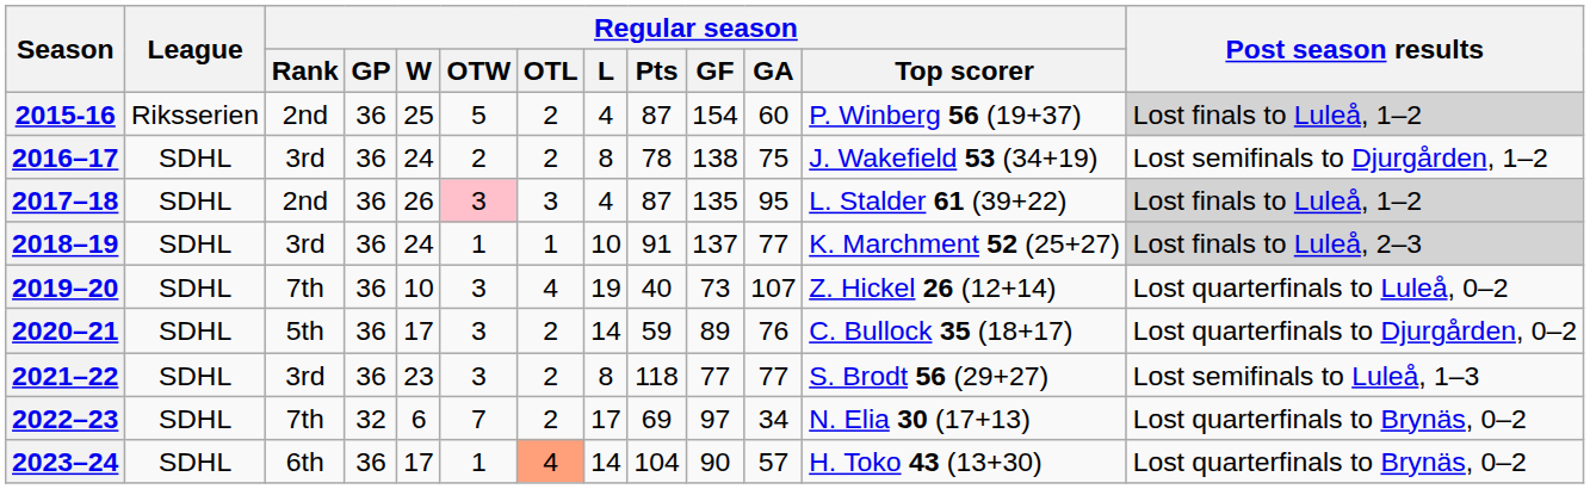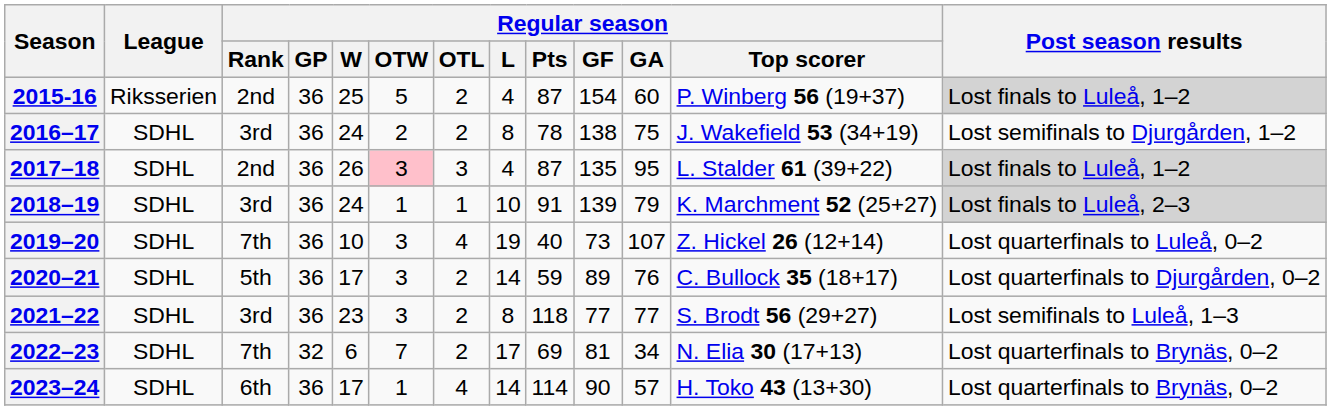2018–19 | Regular season / GF: 137 -> 139
2018–19 | Regular season / GA: 77 -> 79
2022–23 | Regular season / GF: 97 -> 81
2023–24 | Regular season / OTL: lightsalmon background -> no background
2023–24 | Regular season / Pts: 104 -> 114
